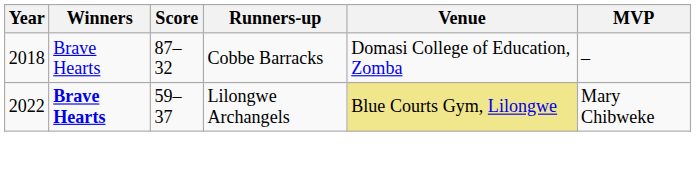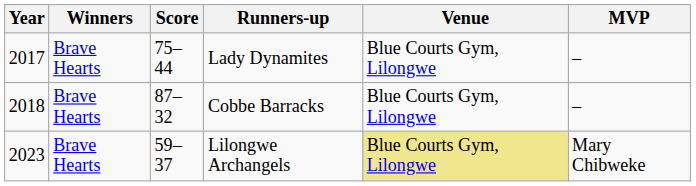+ row: 2017 | Brave Hearts | 75–44 | Lady Dynamites | Blue Courts Gym, Lilongwe | –
Cobbe Barracks | Venue: Domasi College of Education, Zomba -> Blue Courts Gym, Lilongwe
Lilongwe Archangels | Year: 2022 -> 2023
Lilongwe Archangels | Winners: bold -> normal
